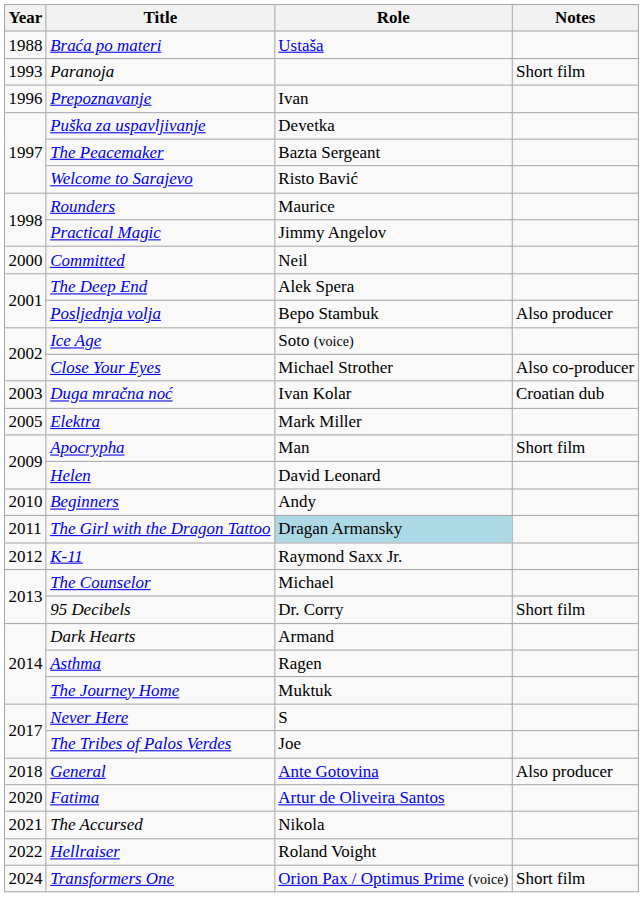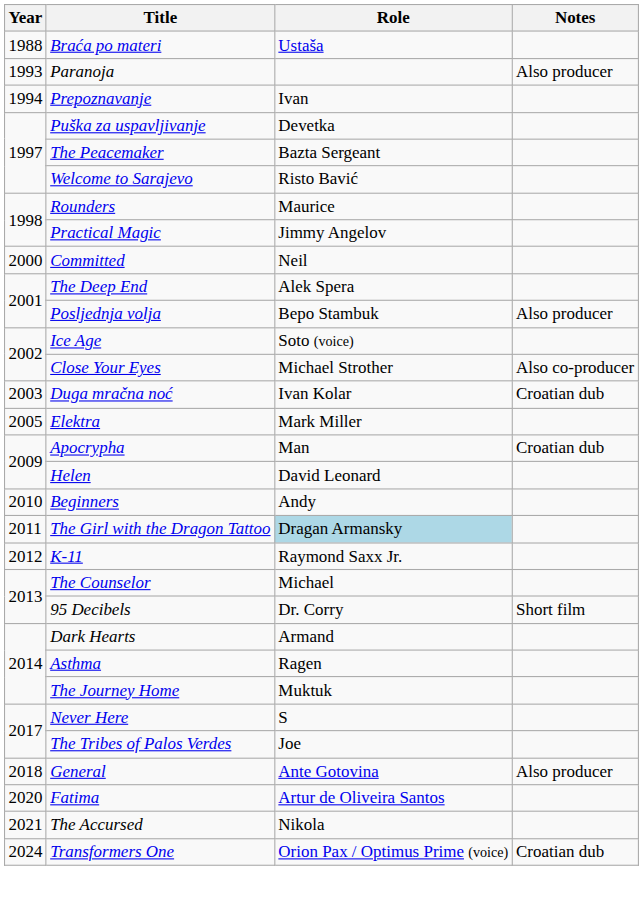Paranoja | Notes: Short film -> Also producer
Prepoznavanje | Year: 1996 -> 1994
Apocrypha | Notes: Short film -> Croatian dub
- row: 2022 | Hellraiser | Roland Voight
Transformers One | Notes: Short film -> Croatian dub
